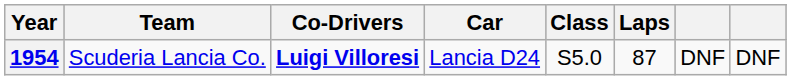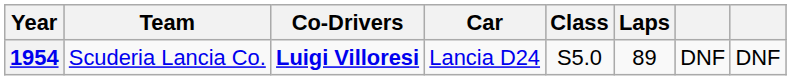1954 | Laps: 87 -> 89
